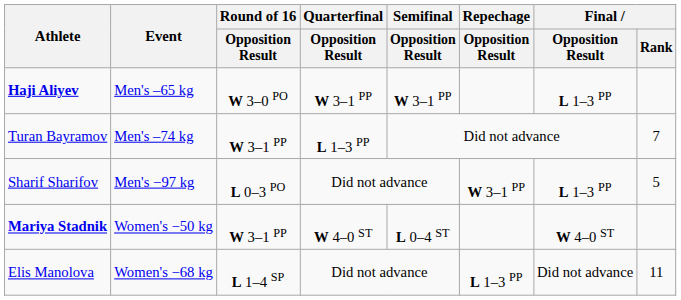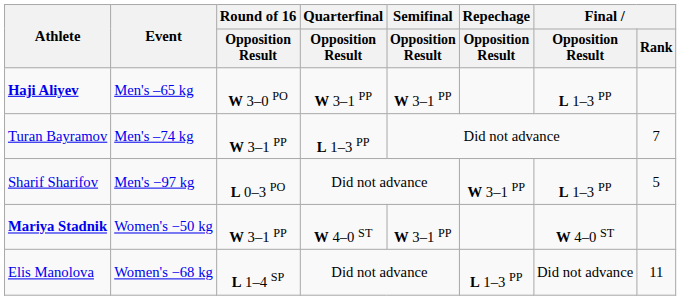Mariya Stadnik | Semifinal / Opposition Result: L 0–4 ST -> W 3–1 PP
